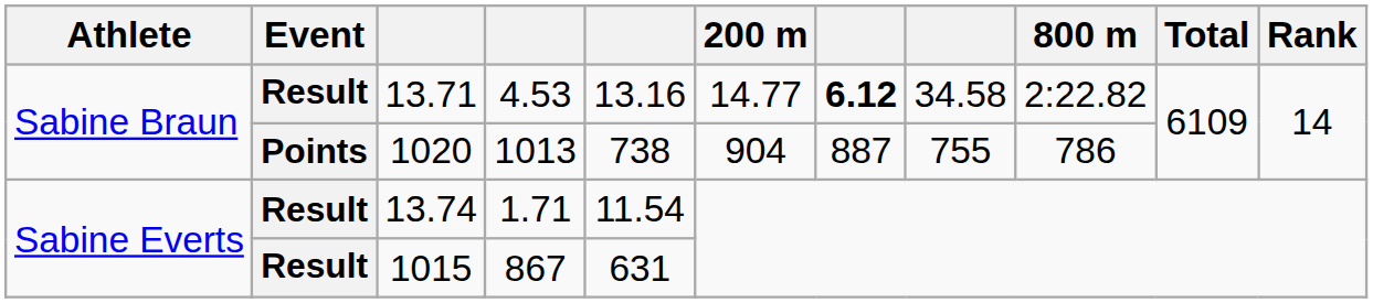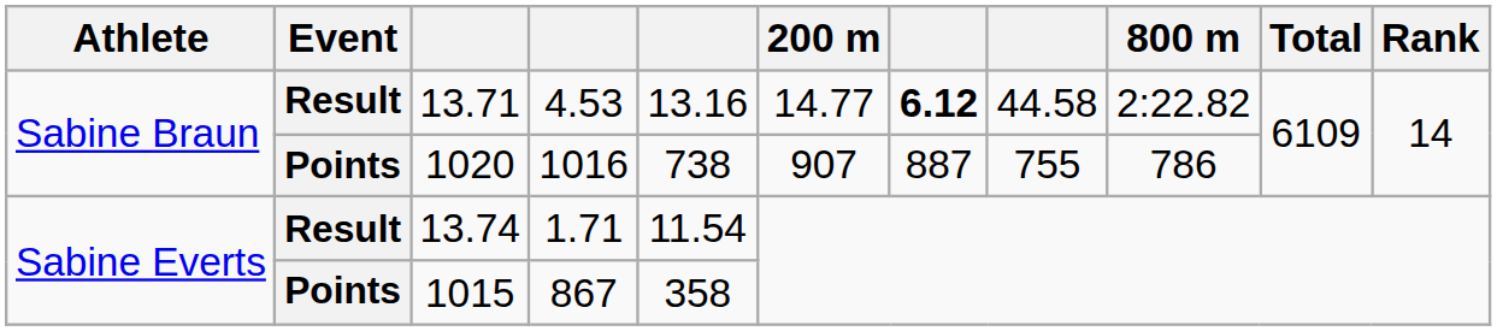13.71 | column 8: 34.58 -> 44.58
1020 | column 4: 1013 -> 1016
1020 | 200 m: 904 -> 907
1015 | Event: Result -> Points
1015 | column 5: 631 -> 358
